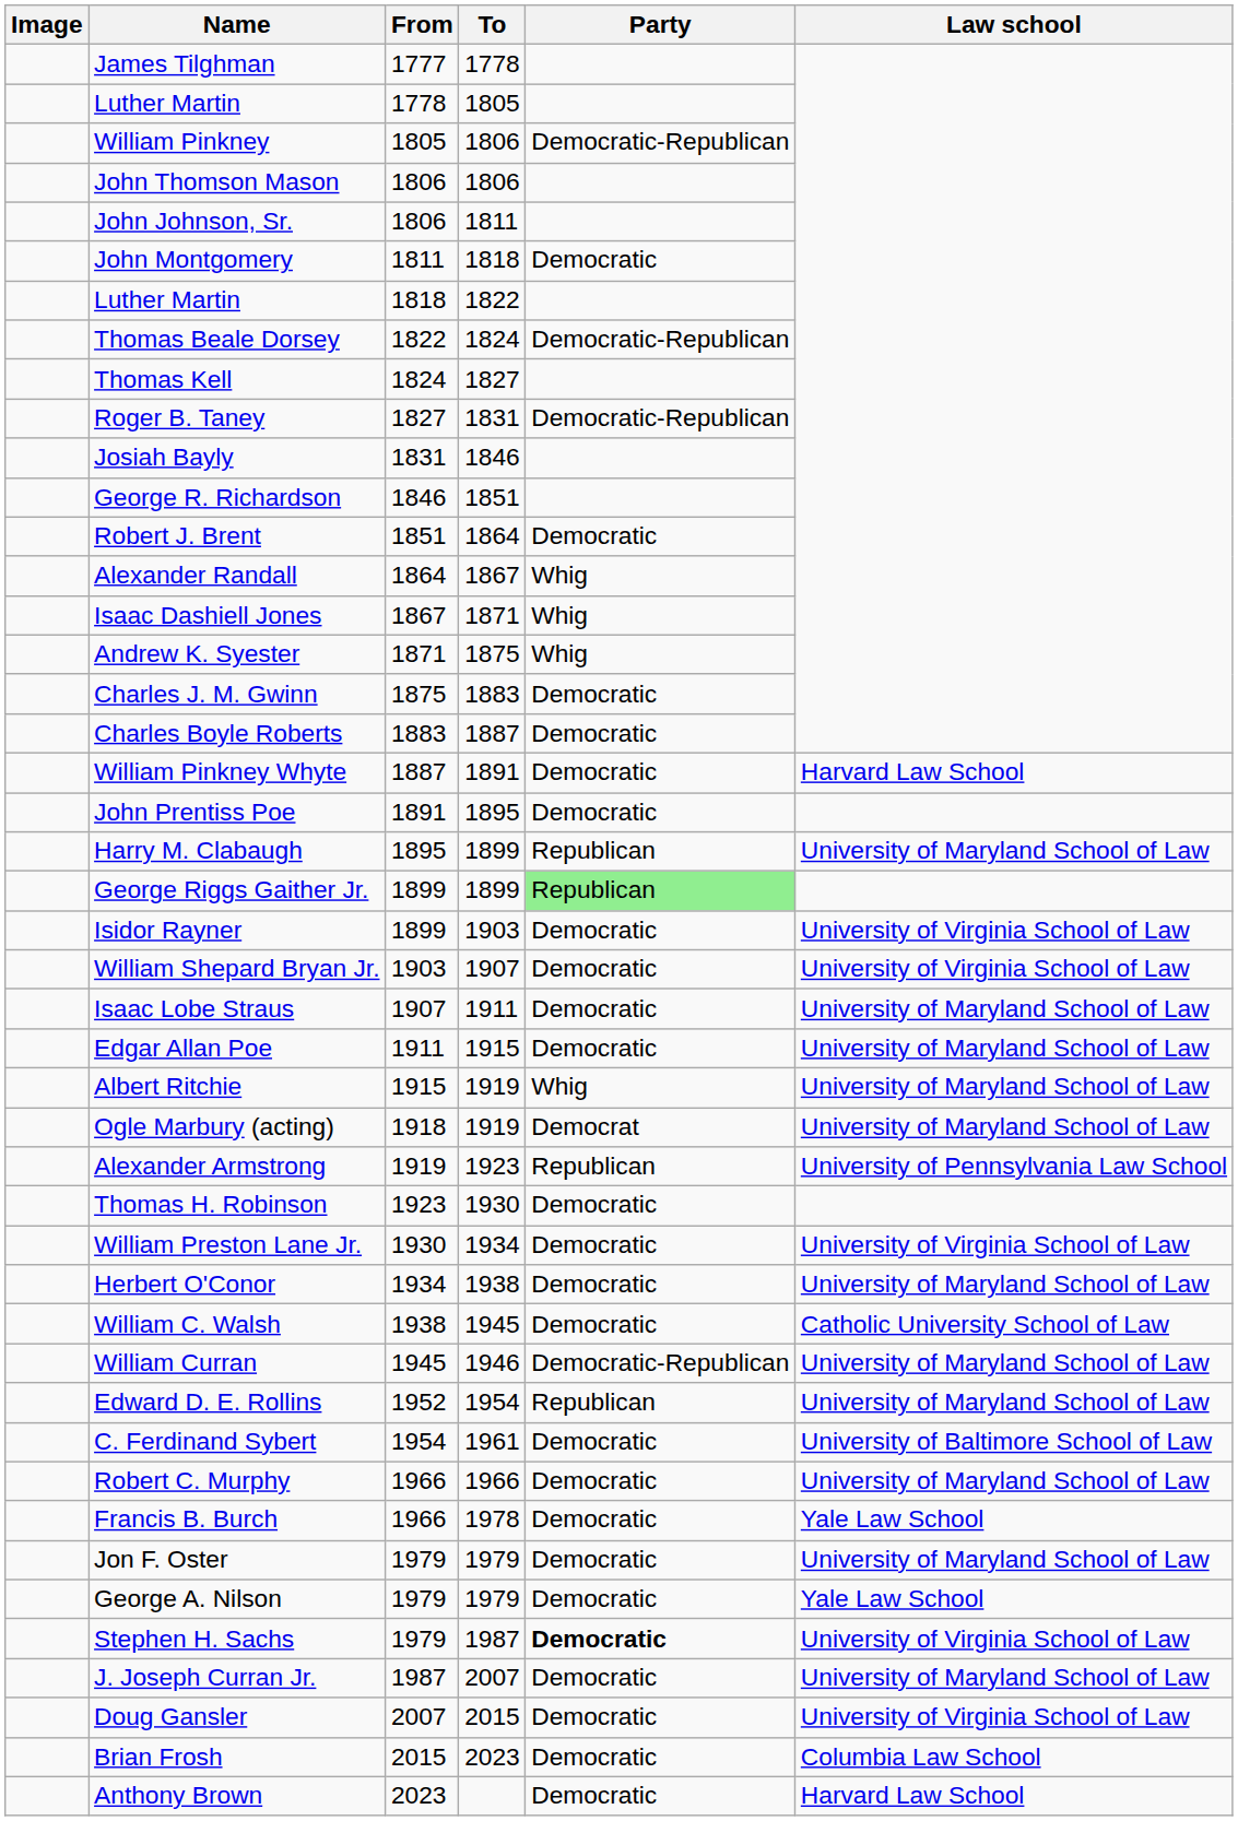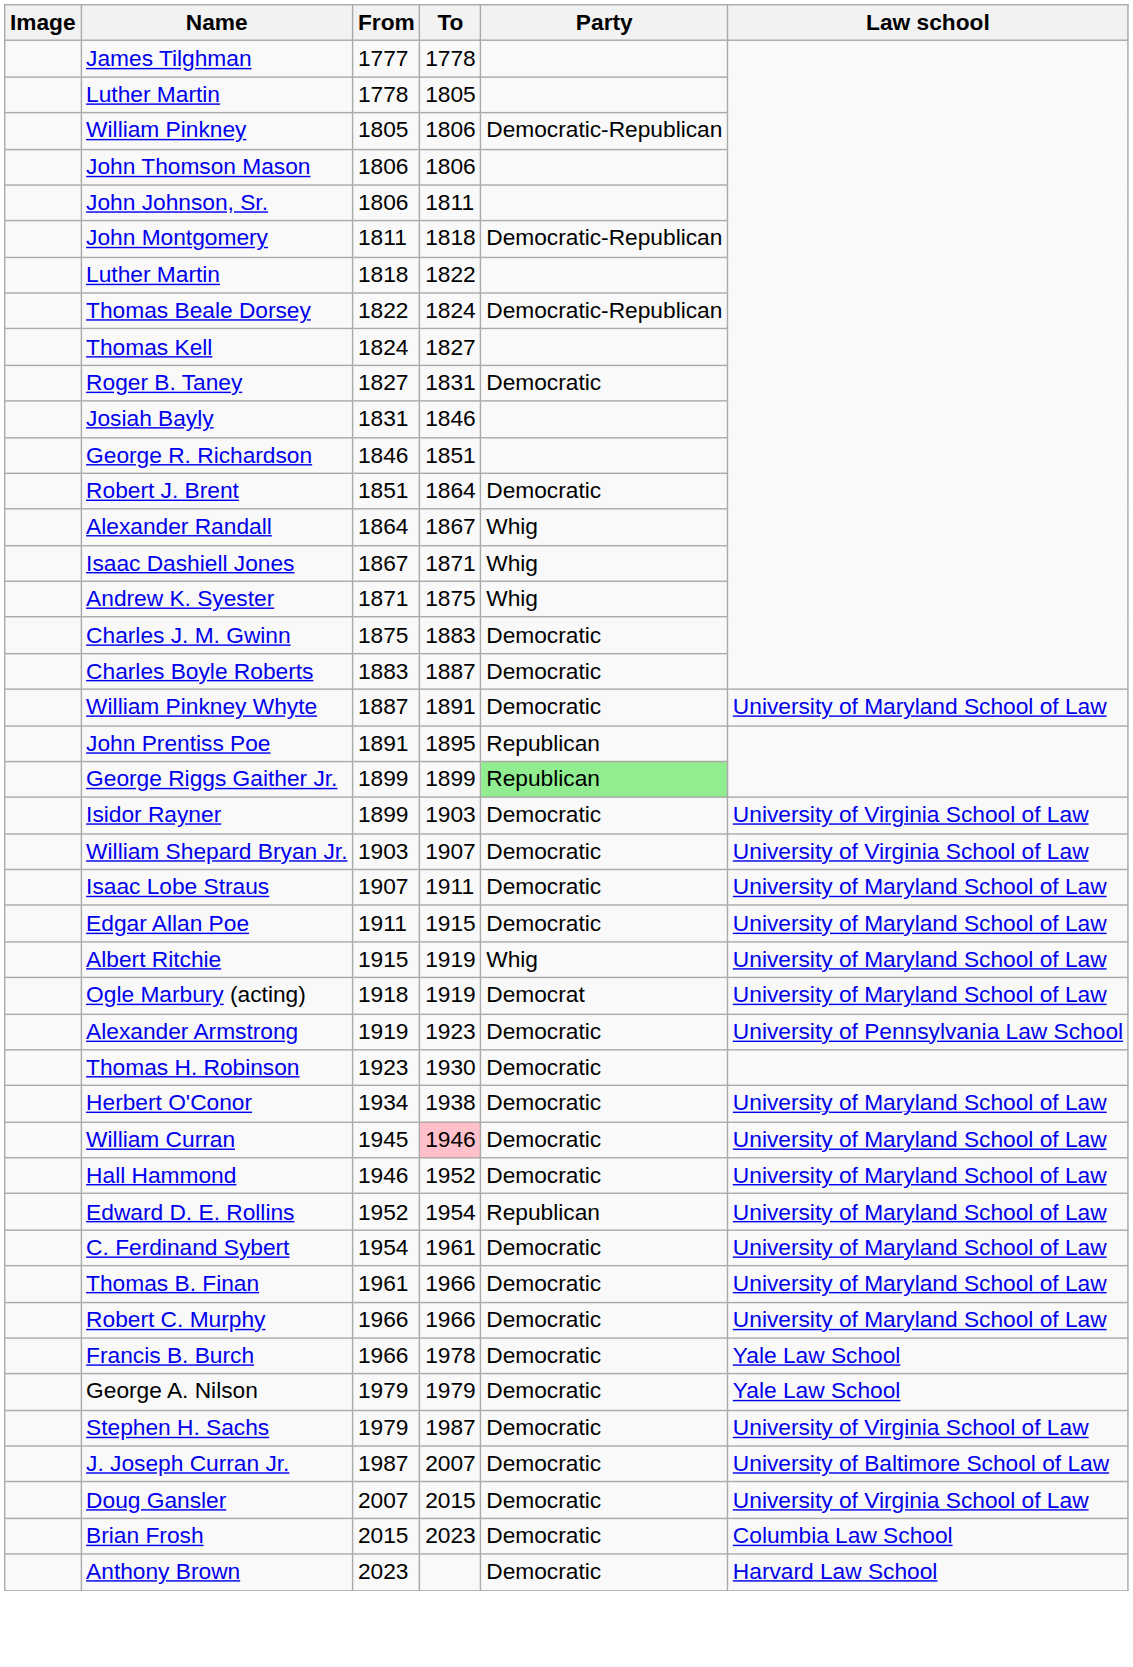John Montgomery | Party: Democratic -> Democratic-Republican
Roger B. Taney | Party: Democratic-Republican -> Democratic
William Pinkney Whyte | Law school: Harvard Law School -> University of Maryland School of Law
John Prentiss Poe | Party: Democratic -> Republican
- row: Harry M. Clabaugh | 1895 | 1899 | Republican | University of Maryland School of Law
Alexander Armstrong | Party: Republican -> Democratic
- row: William Preston Lane Jr. | 1930 | 1934 | Democratic | University of Virginia School of Law
- row: William C. Walsh | 1938 | 1945 | Democratic | Catholic University School of Law
William Curran | To: no background -> pink background
William Curran | Party: Democratic-Republican -> Democratic
+ row: Hall Hammond | 1946 | 1952 | Democratic | University of Maryland School of Law
C. Ferdinand Sybert | Law school: University of Baltimore School of Law -> University of Maryland School of Law
+ row: Thomas B. Finan | 1961 | 1966 | Democratic | University of Maryland School of Law
- row: Jon F. Oster | 1979 | 1979 | Democratic | University of Maryland School of Law
Stephen H. Sachs | Party: bold -> normal
J. Joseph Curran Jr. | Law school: University of Maryland School of Law -> University of Baltimore School of Law
